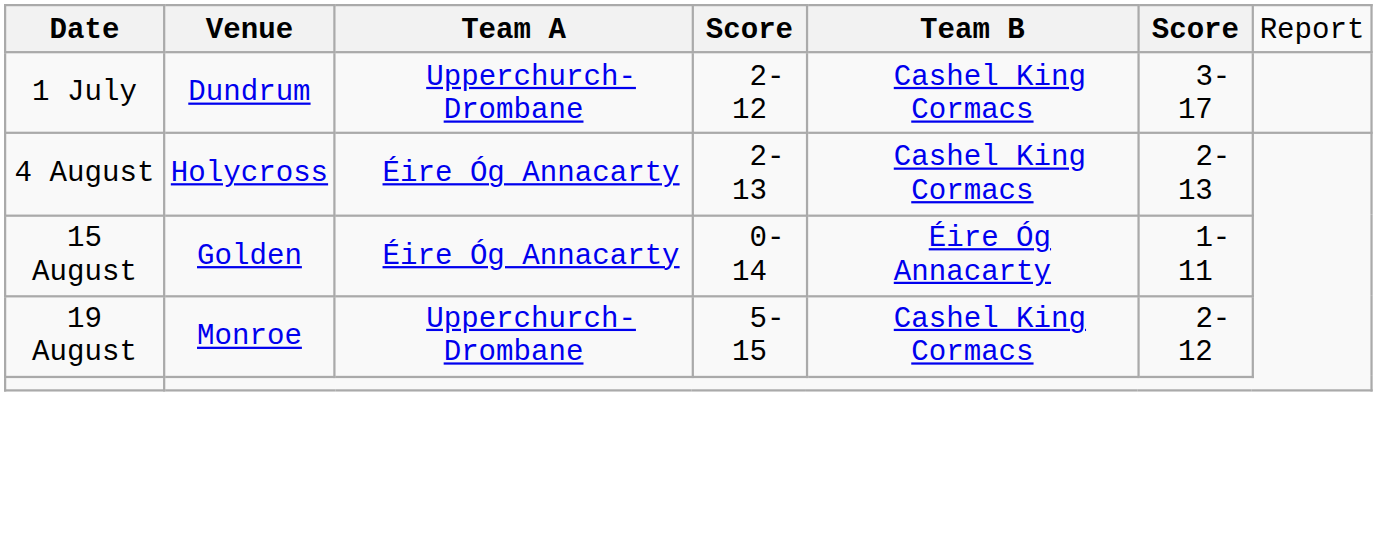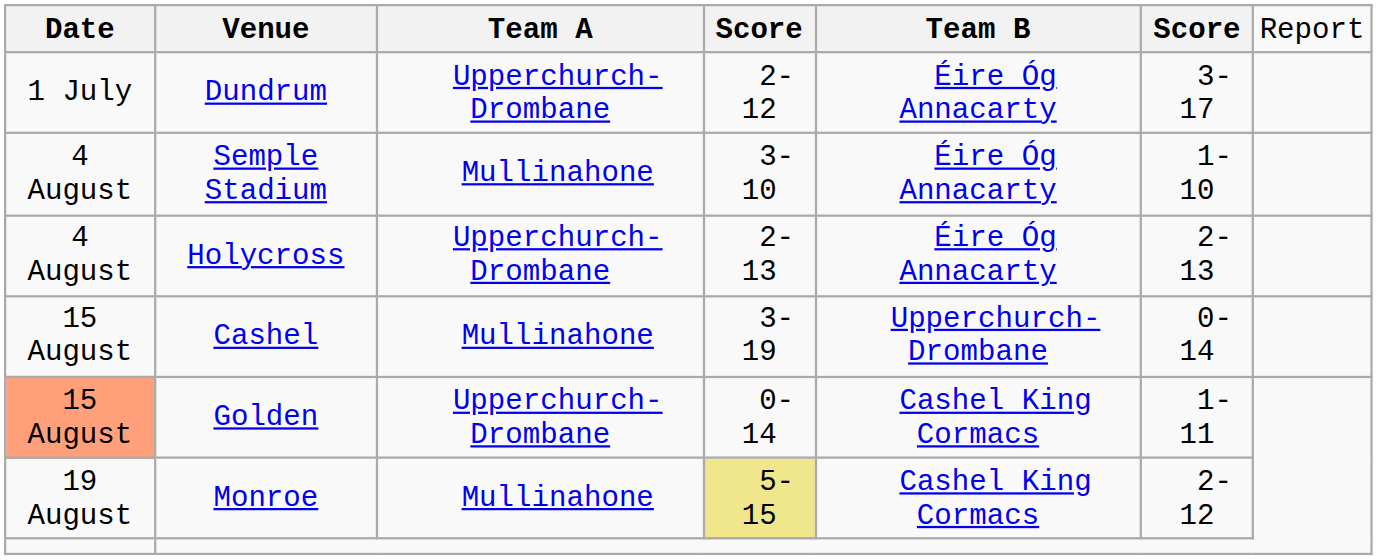Dundrum | column 5: Cashel King Cormacs -> Éire Óg Annacarty
+ row: 4 August | Semple Stadium | Mullinahone | 3-10 | Éire Óg Annacarty | 1-10
Holycross | column 3: Éire Óg Annacarty -> Upperchurch-Drombane
Holycross | column 5: Cashel King Cormacs -> Éire Óg Annacarty
+ row: 15 August | Cashel | Mullinahone | 3-19 | Upperchurch-Drombane | 0-14
Golden | column 1: no background -> lightsalmon background
Golden | column 3: Éire Óg Annacarty -> Upperchurch-Drombane
Golden | column 5: Éire Óg Annacarty -> Cashel King Cormacs
Monroe | column 3: Upperchurch-Drombane -> Mullinahone
Monroe | column 4: no background -> khaki background
